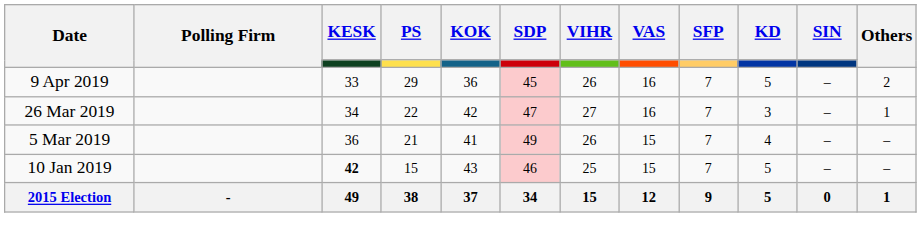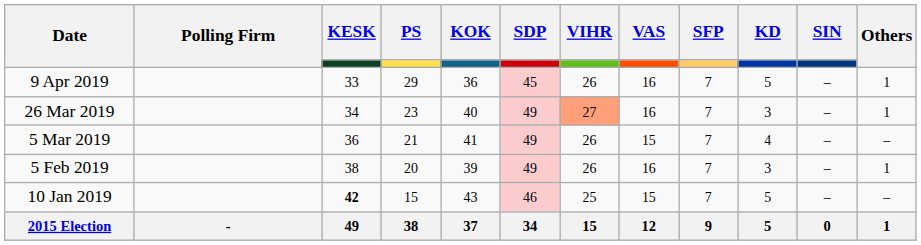9 Apr 2019 | Others: 2 -> 1
26 Mar 2019 | PS: 22 -> 23
26 Mar 2019 | KOK: 42 -> 40
26 Mar 2019 | SDP: 47 -> 49
26 Mar 2019 | VIHR: no background -> lightsalmon background
+ row: 5 Feb 2019 | 38 | 20 | 39 | 49 | 26 | 16 | 7 | 3 | – | 1
